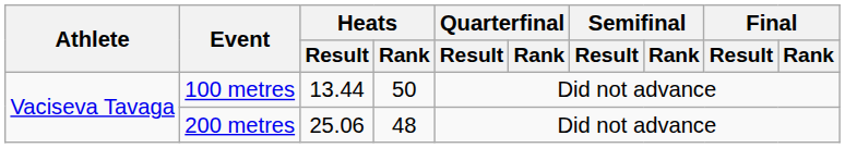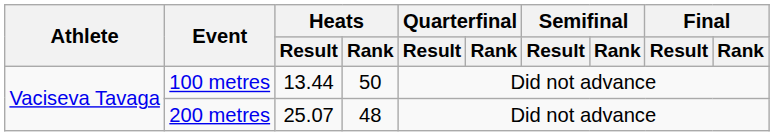200 metres | Heats / Result: 25.06 -> 25.07
